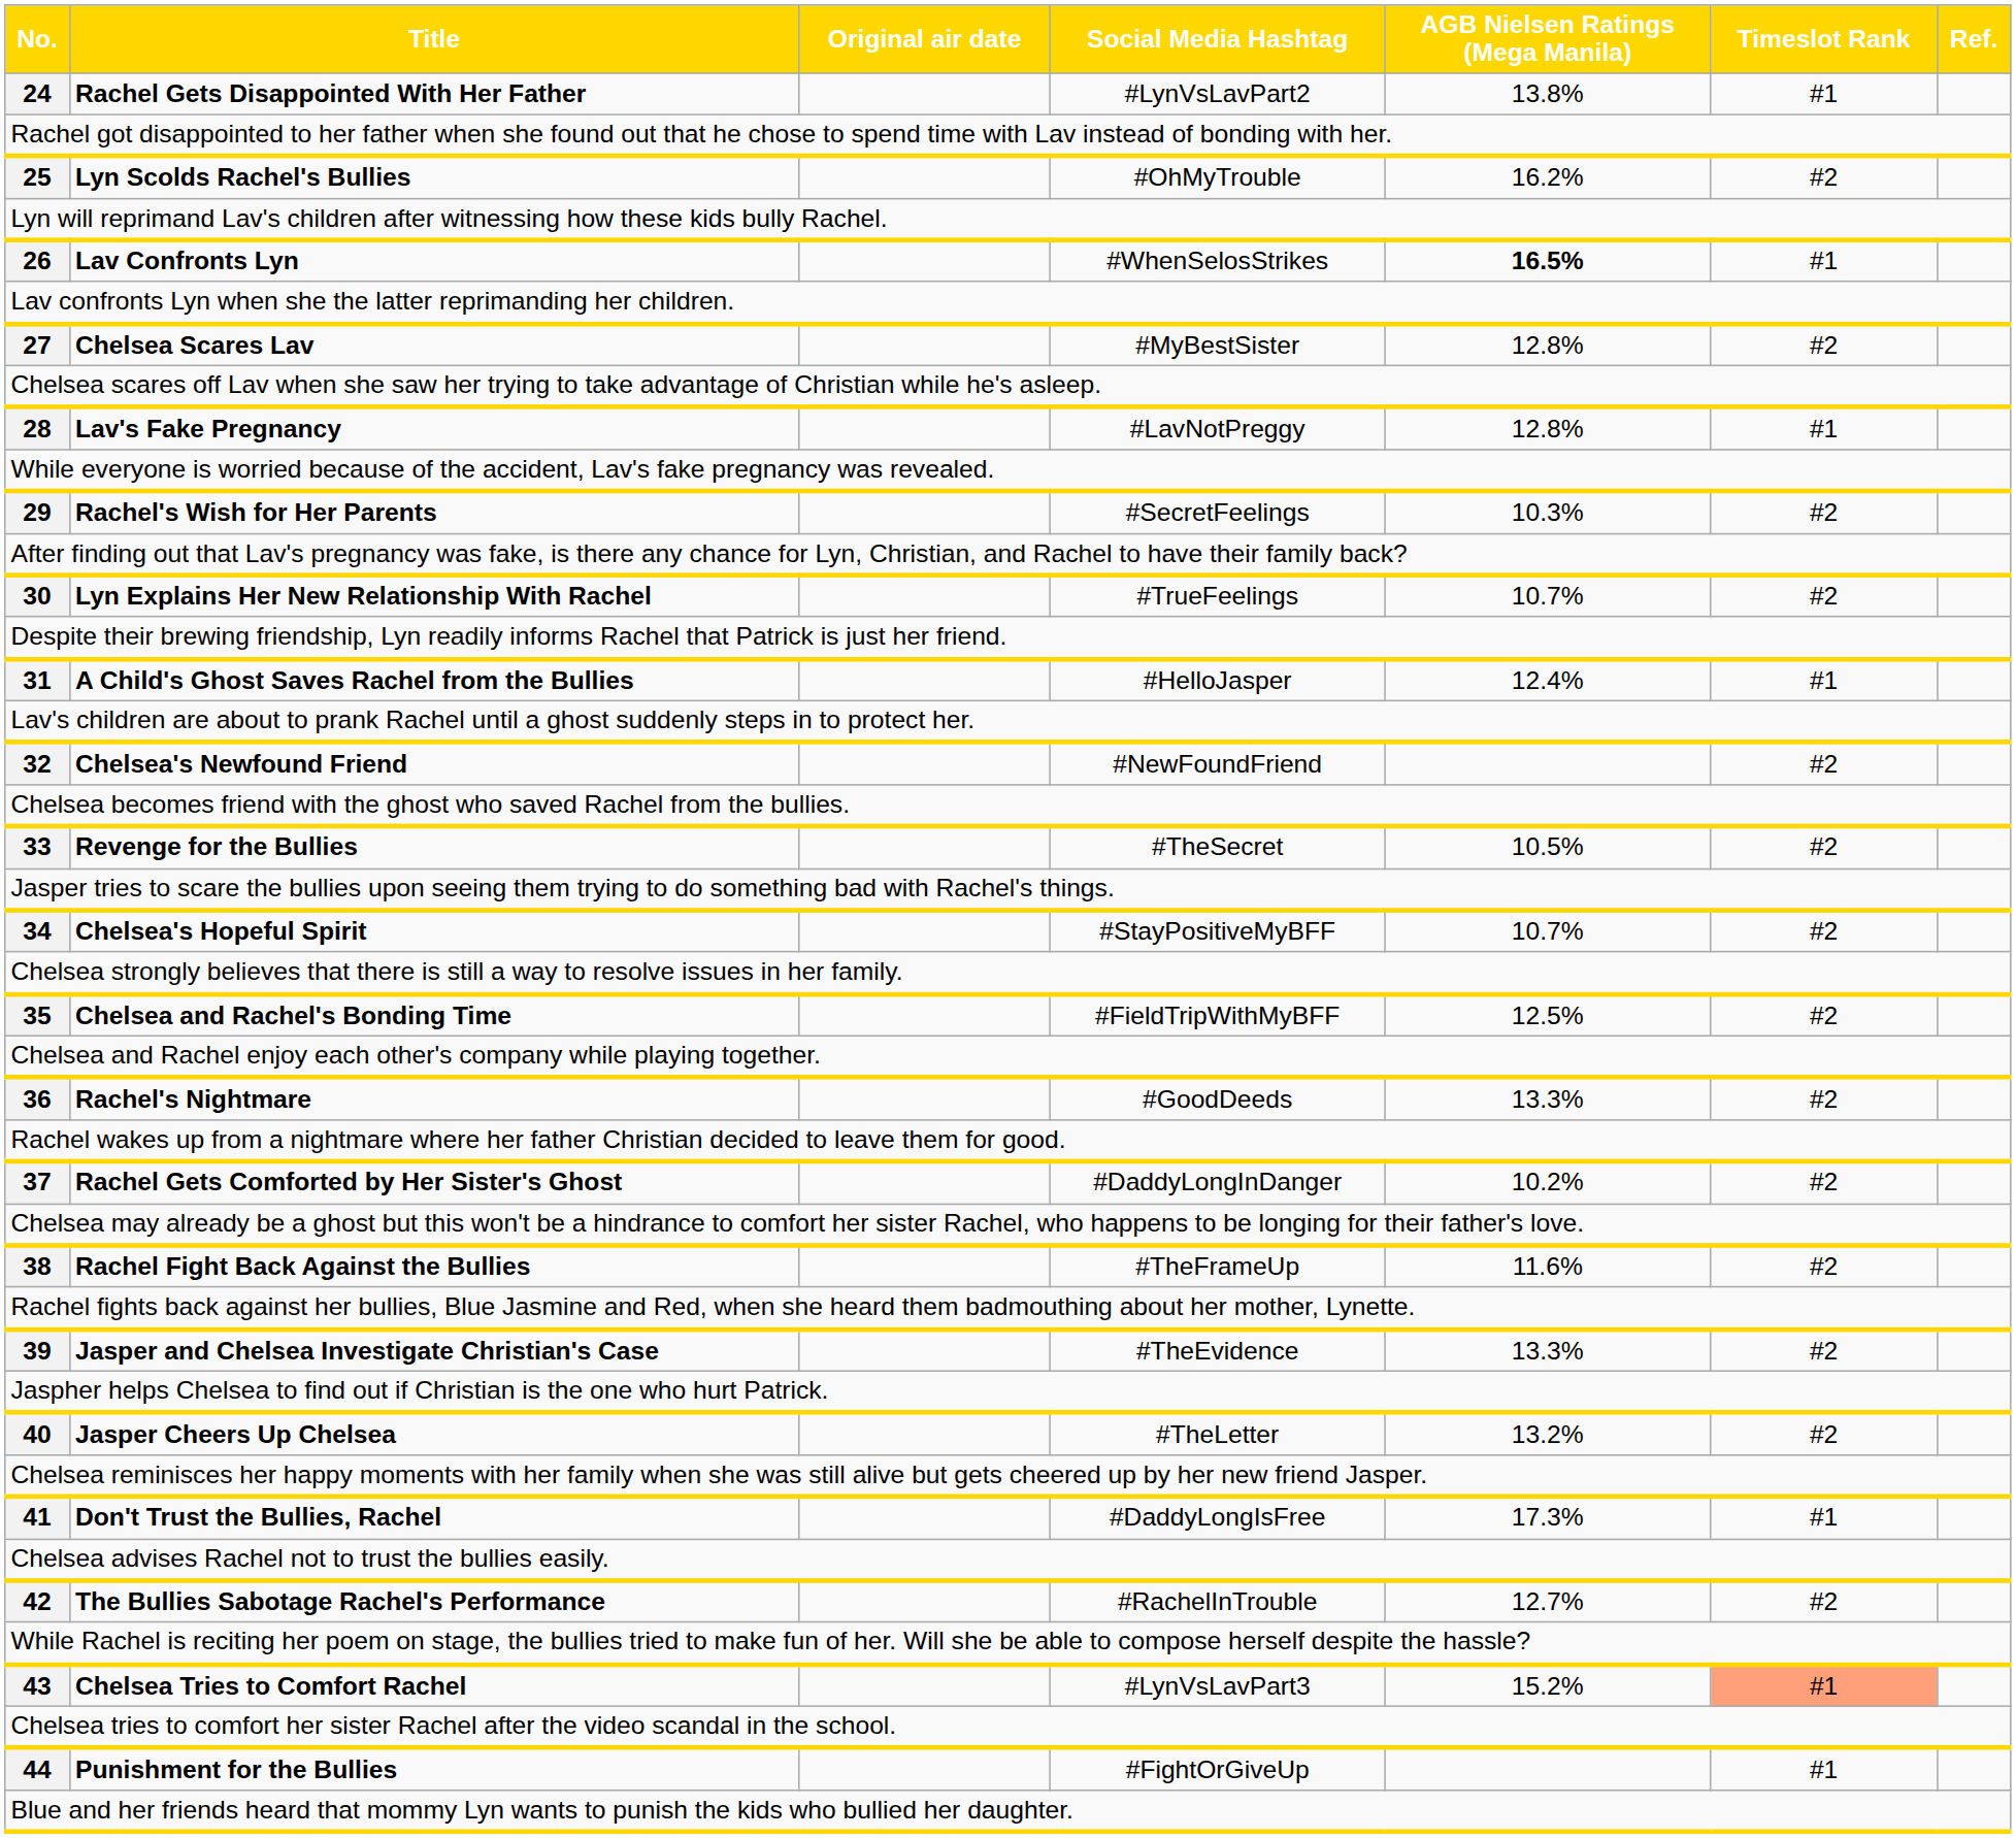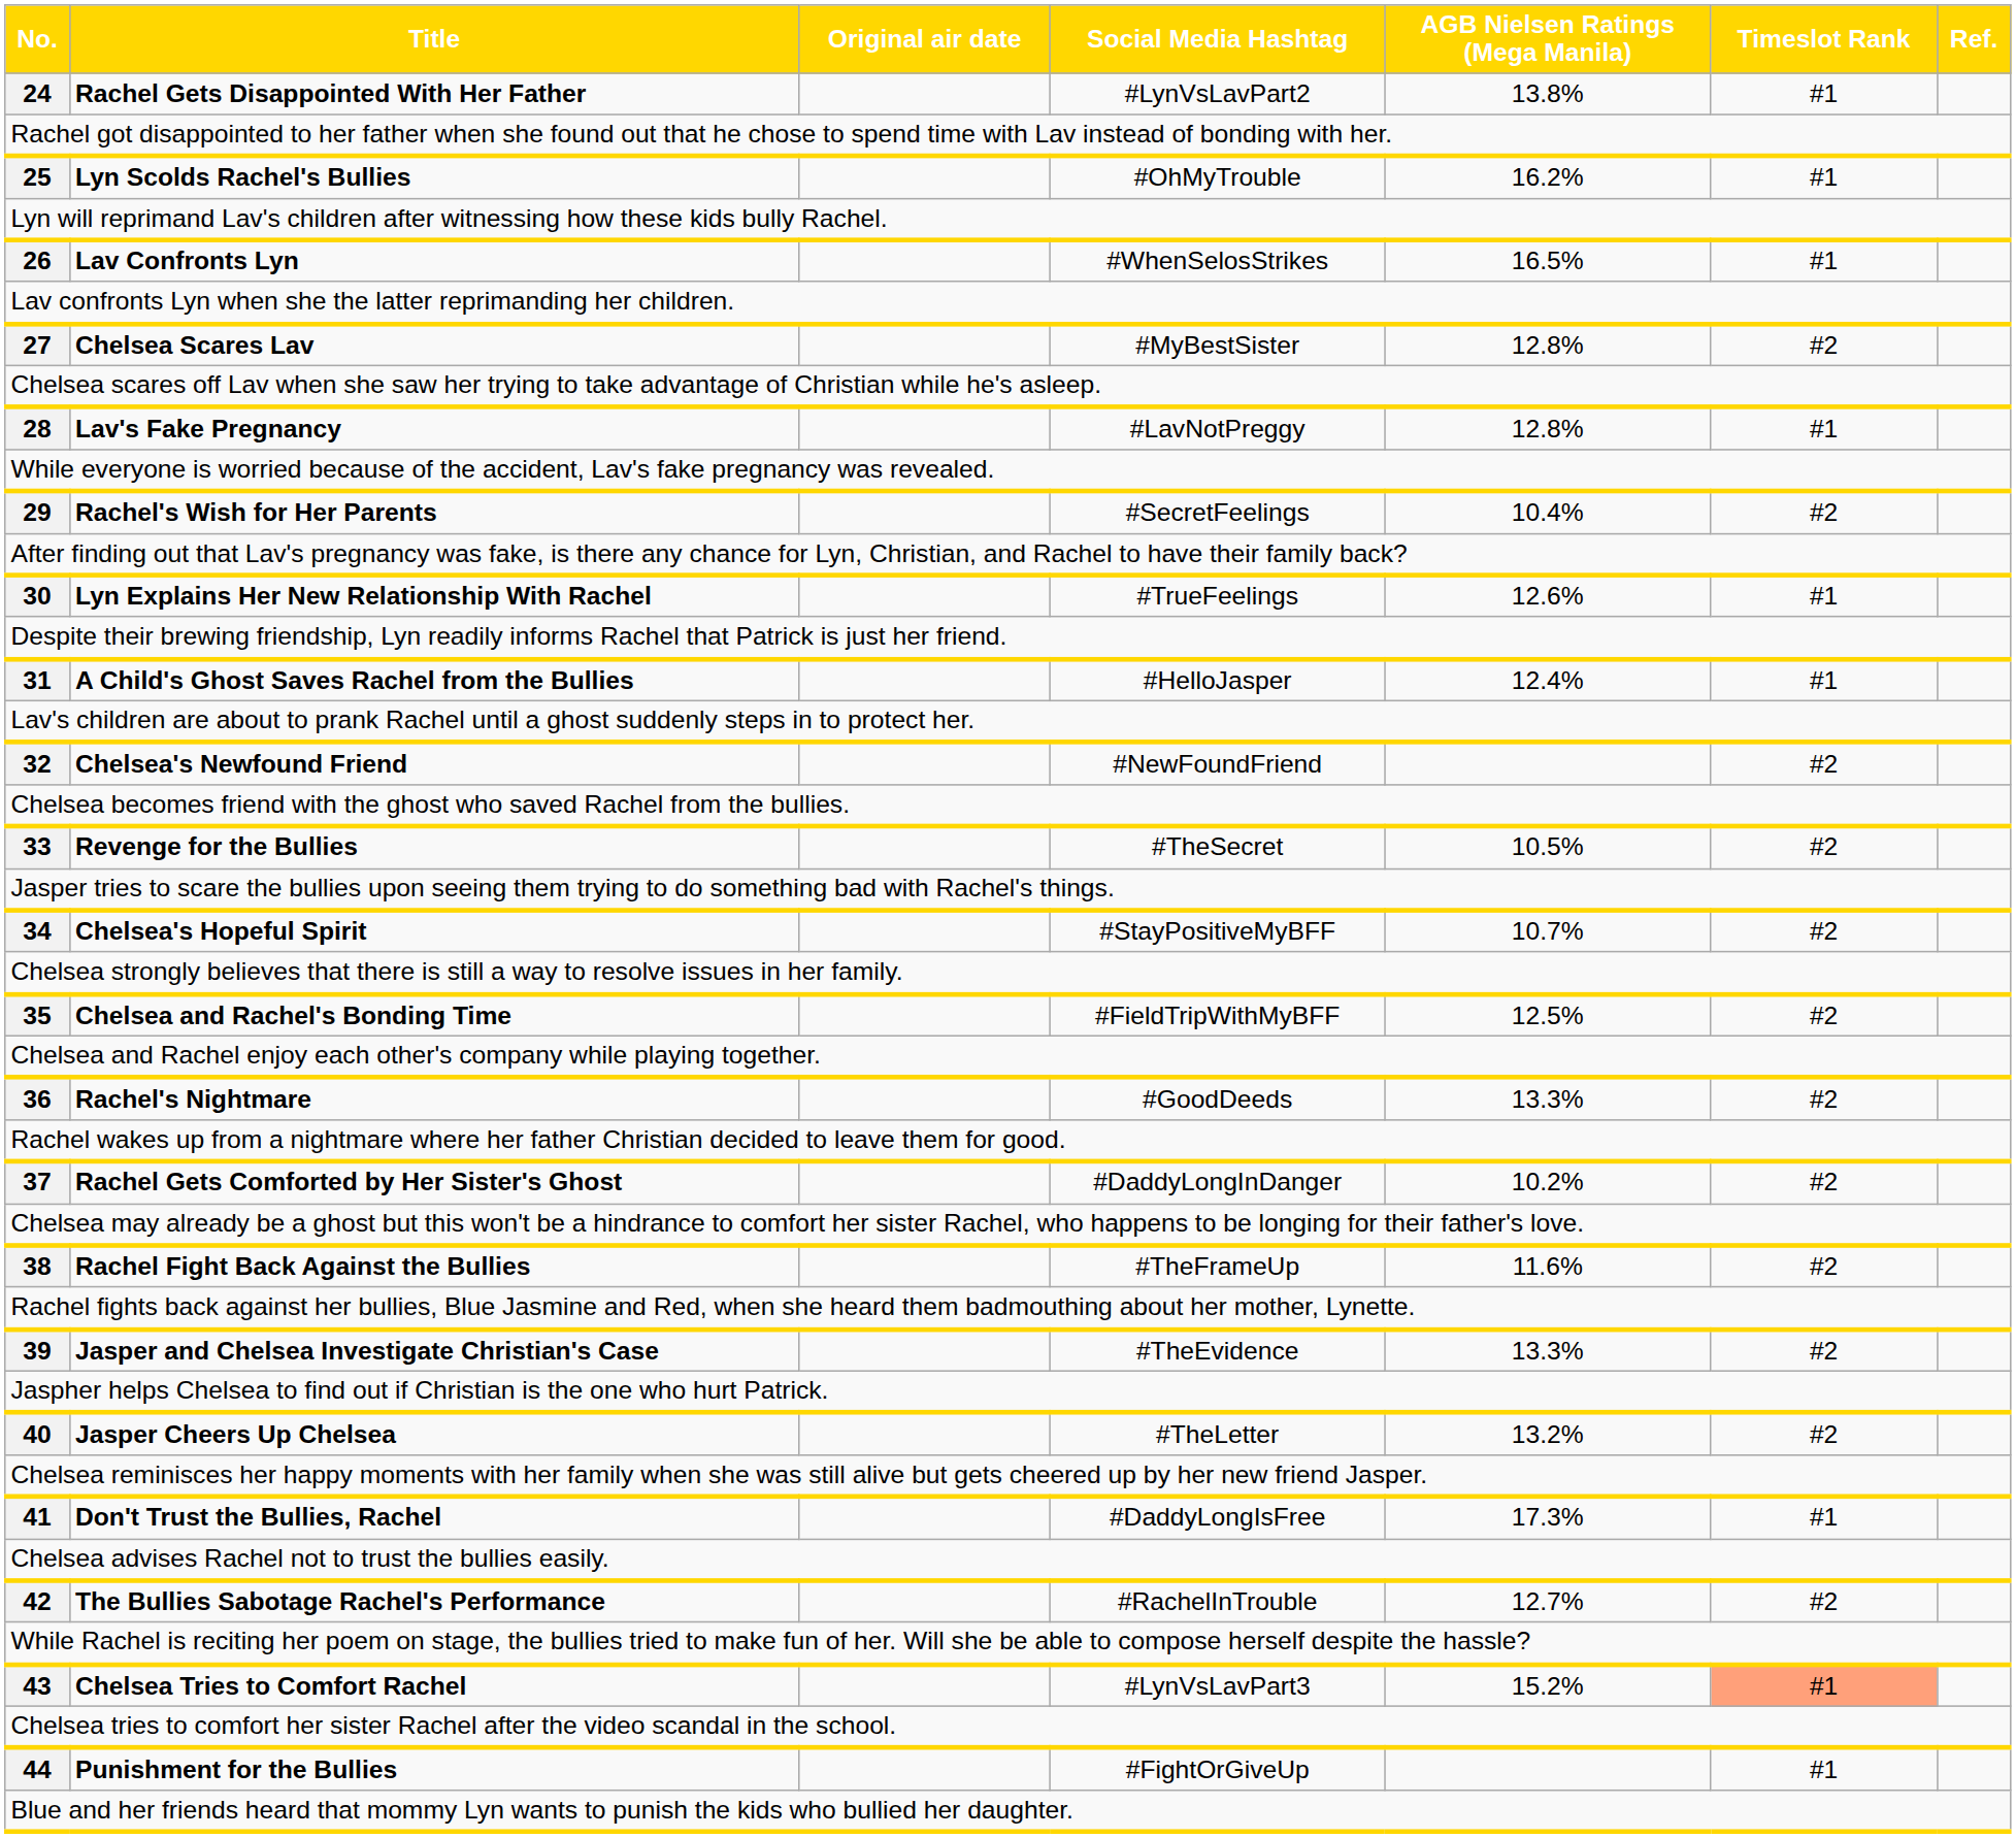25 | Timeslot Rank: #2 -> #1
26 | AGB Nielsen Ratings (Mega Manila): bold -> normal
29 | AGB Nielsen Ratings (Mega Manila): 10.3% -> 10.4%
30 | AGB Nielsen Ratings (Mega Manila): 10.7% -> 12.6%
30 | Timeslot Rank: #2 -> #1
